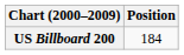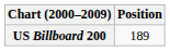US Billboard 200 | Position: 184 -> 189
